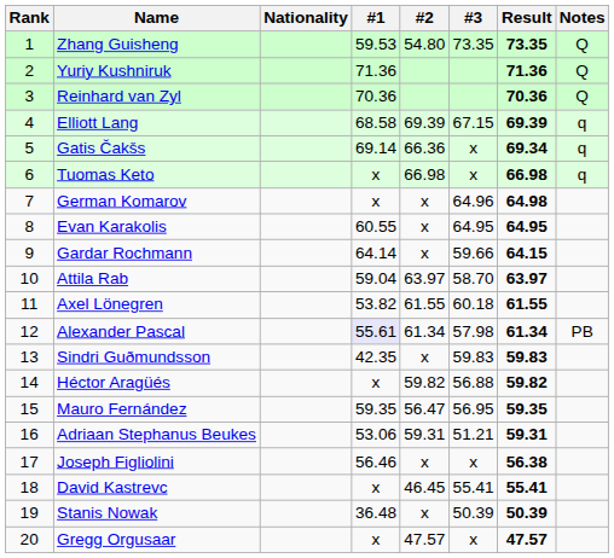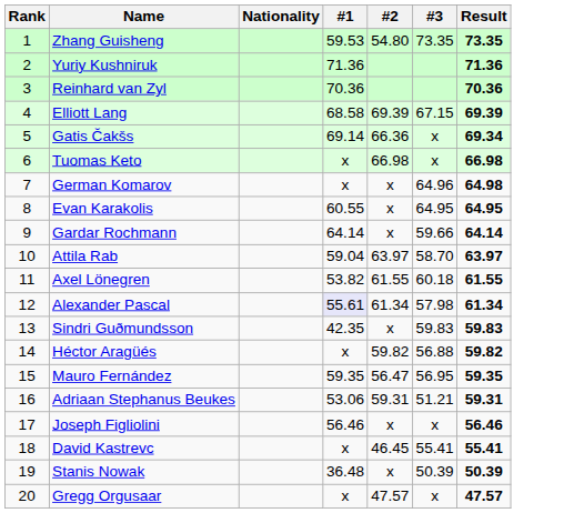- column: Notes | Q | Q | Q | q | q | q | PB
Gardar Rochmann | Result: 64.15 -> 64.14
Joseph Figliolini | Result: 56.38 -> 56.46
